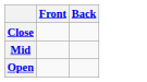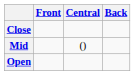+ column: Central | ()
